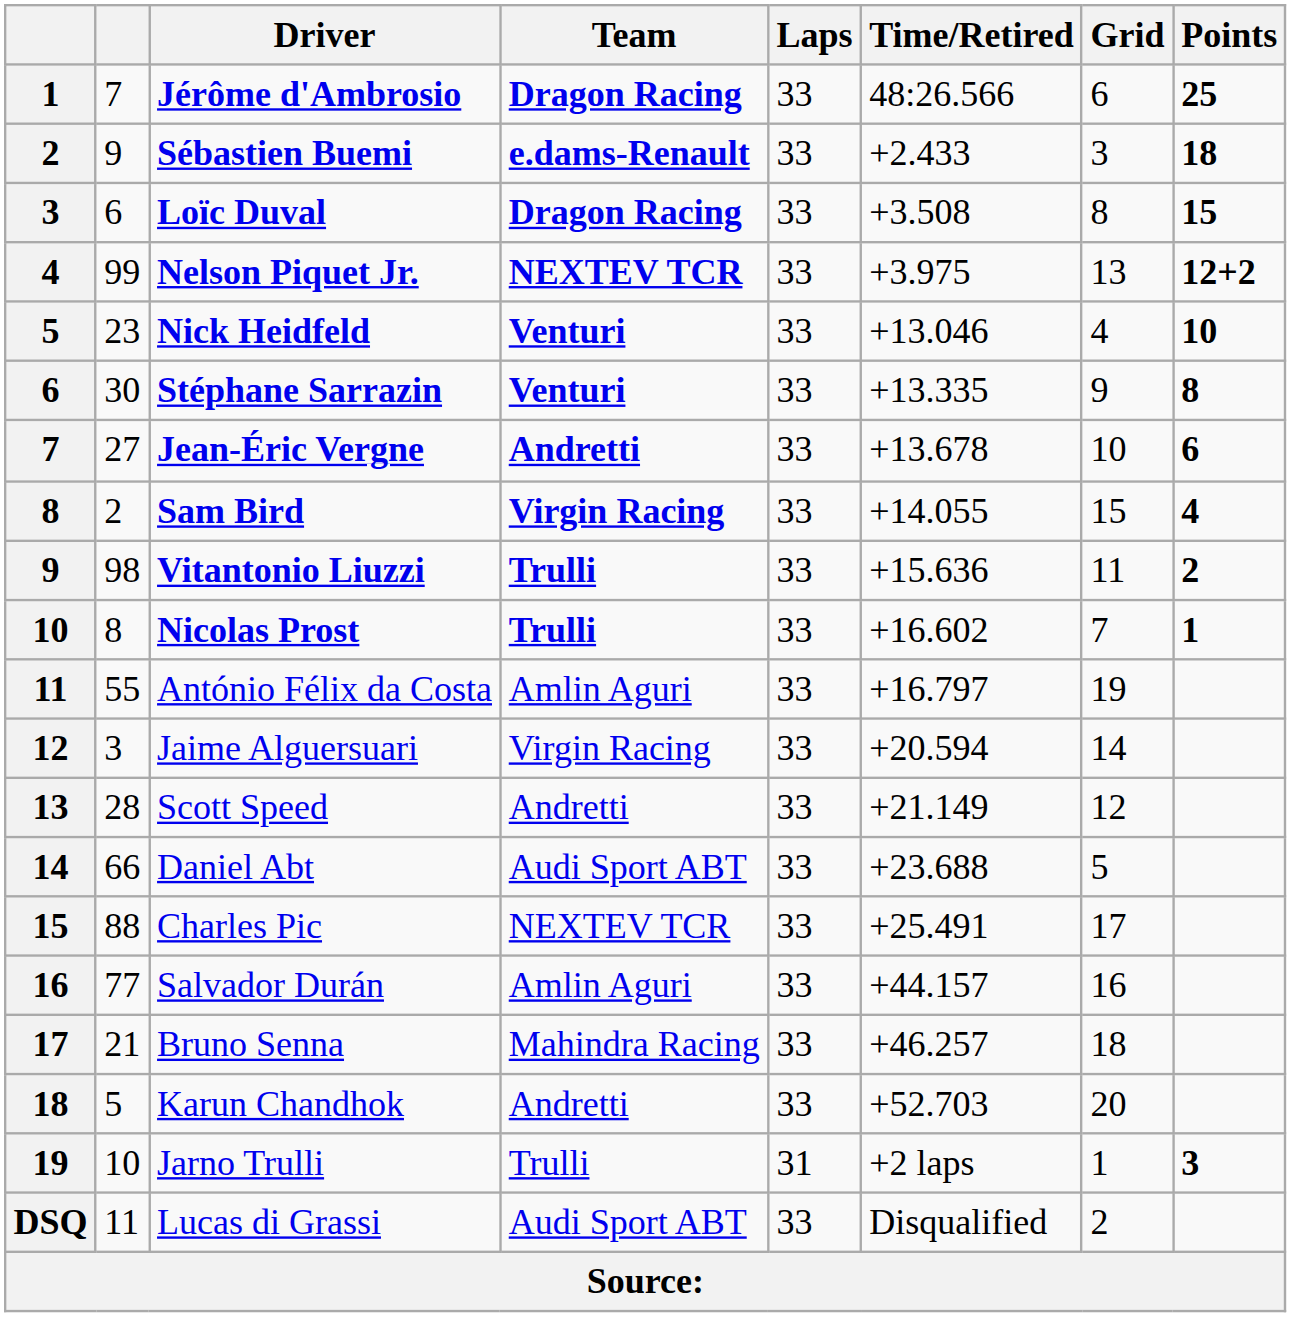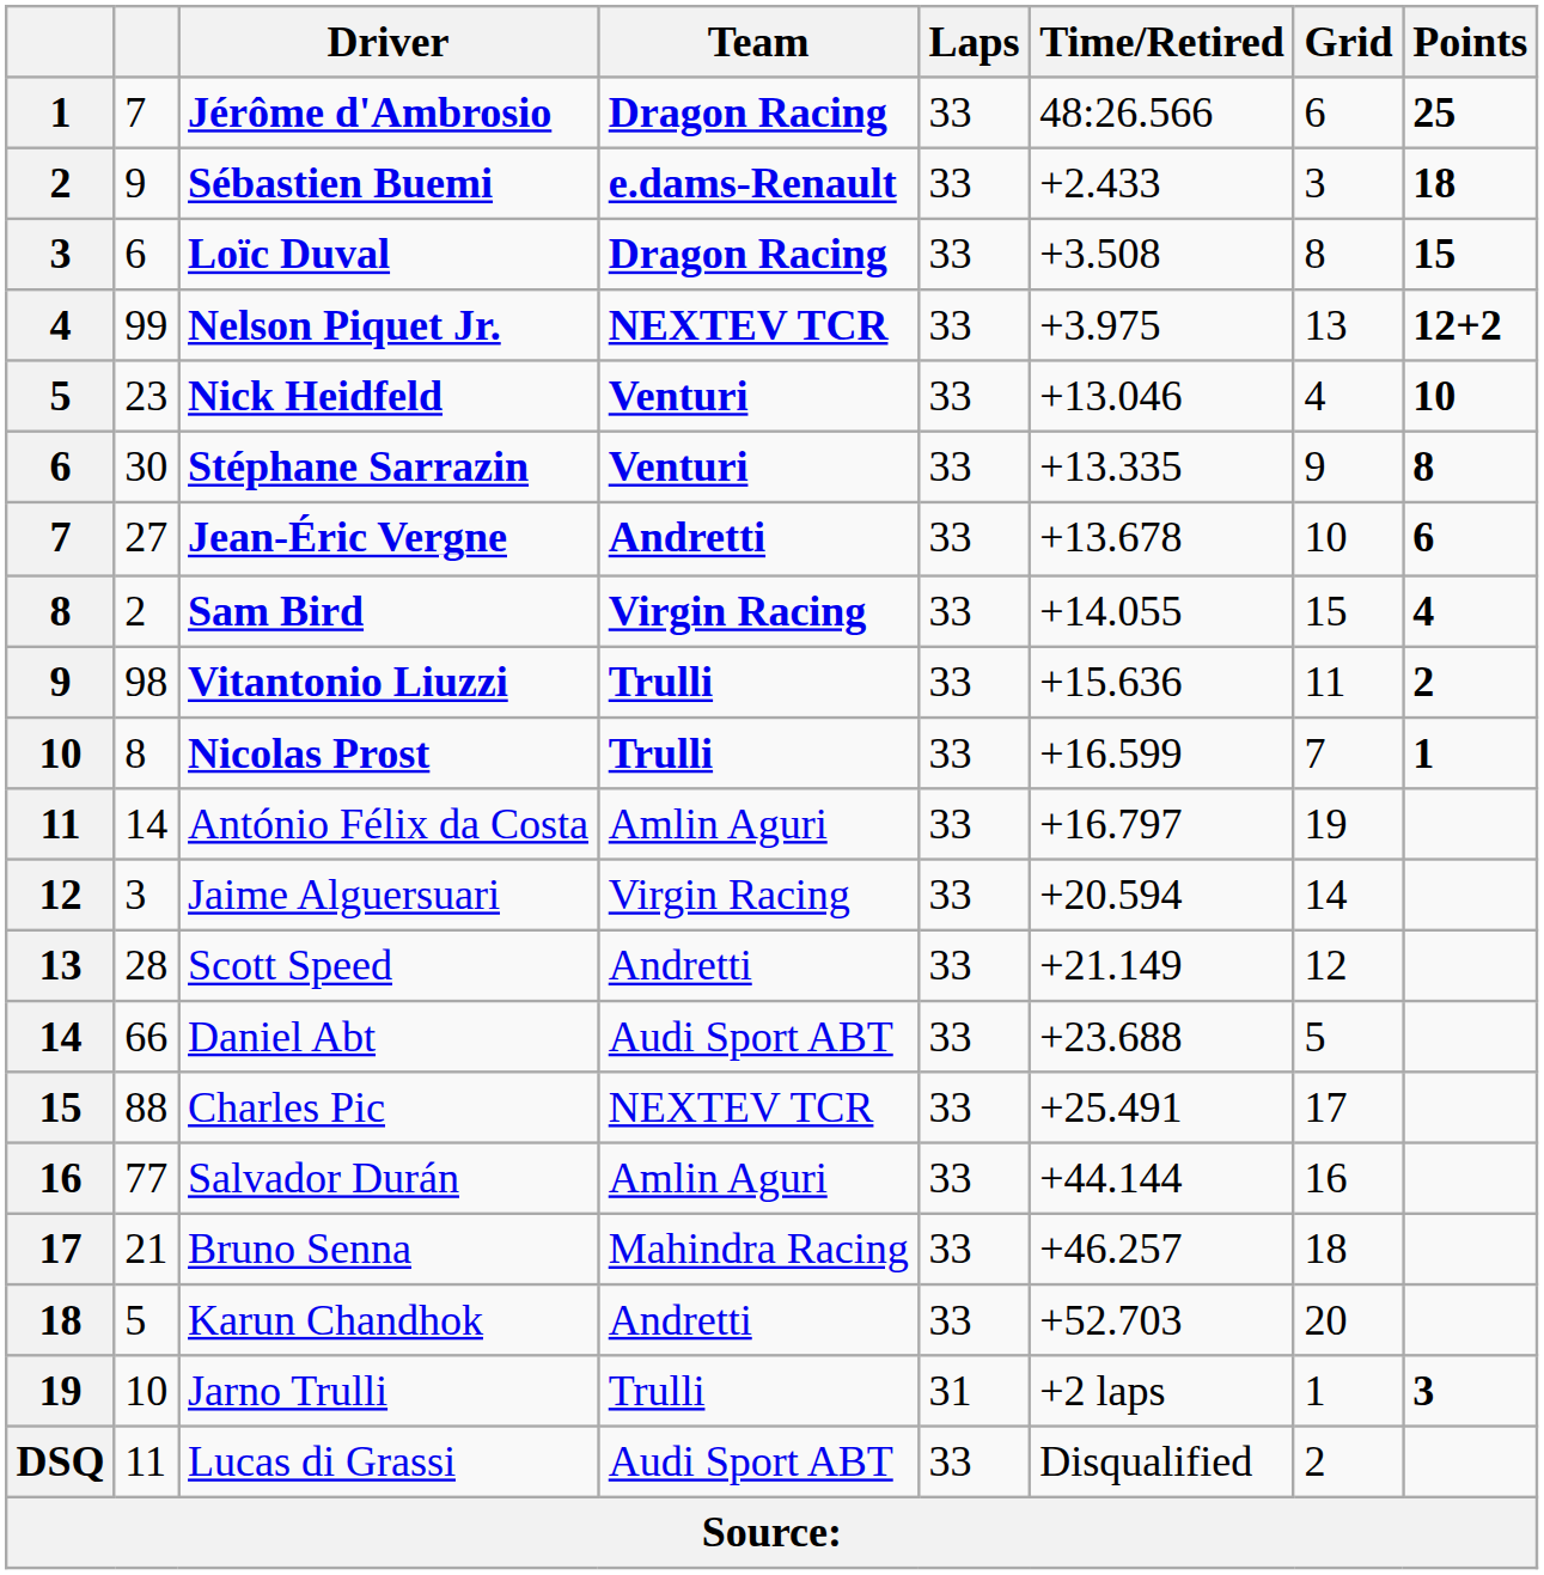Nicolas Prost | Time/Retired: +16.602 -> +16.599
António Félix da Costa | column 2: 55 -> 14
Salvador Durán | Time/Retired: +44.157 -> +44.144
